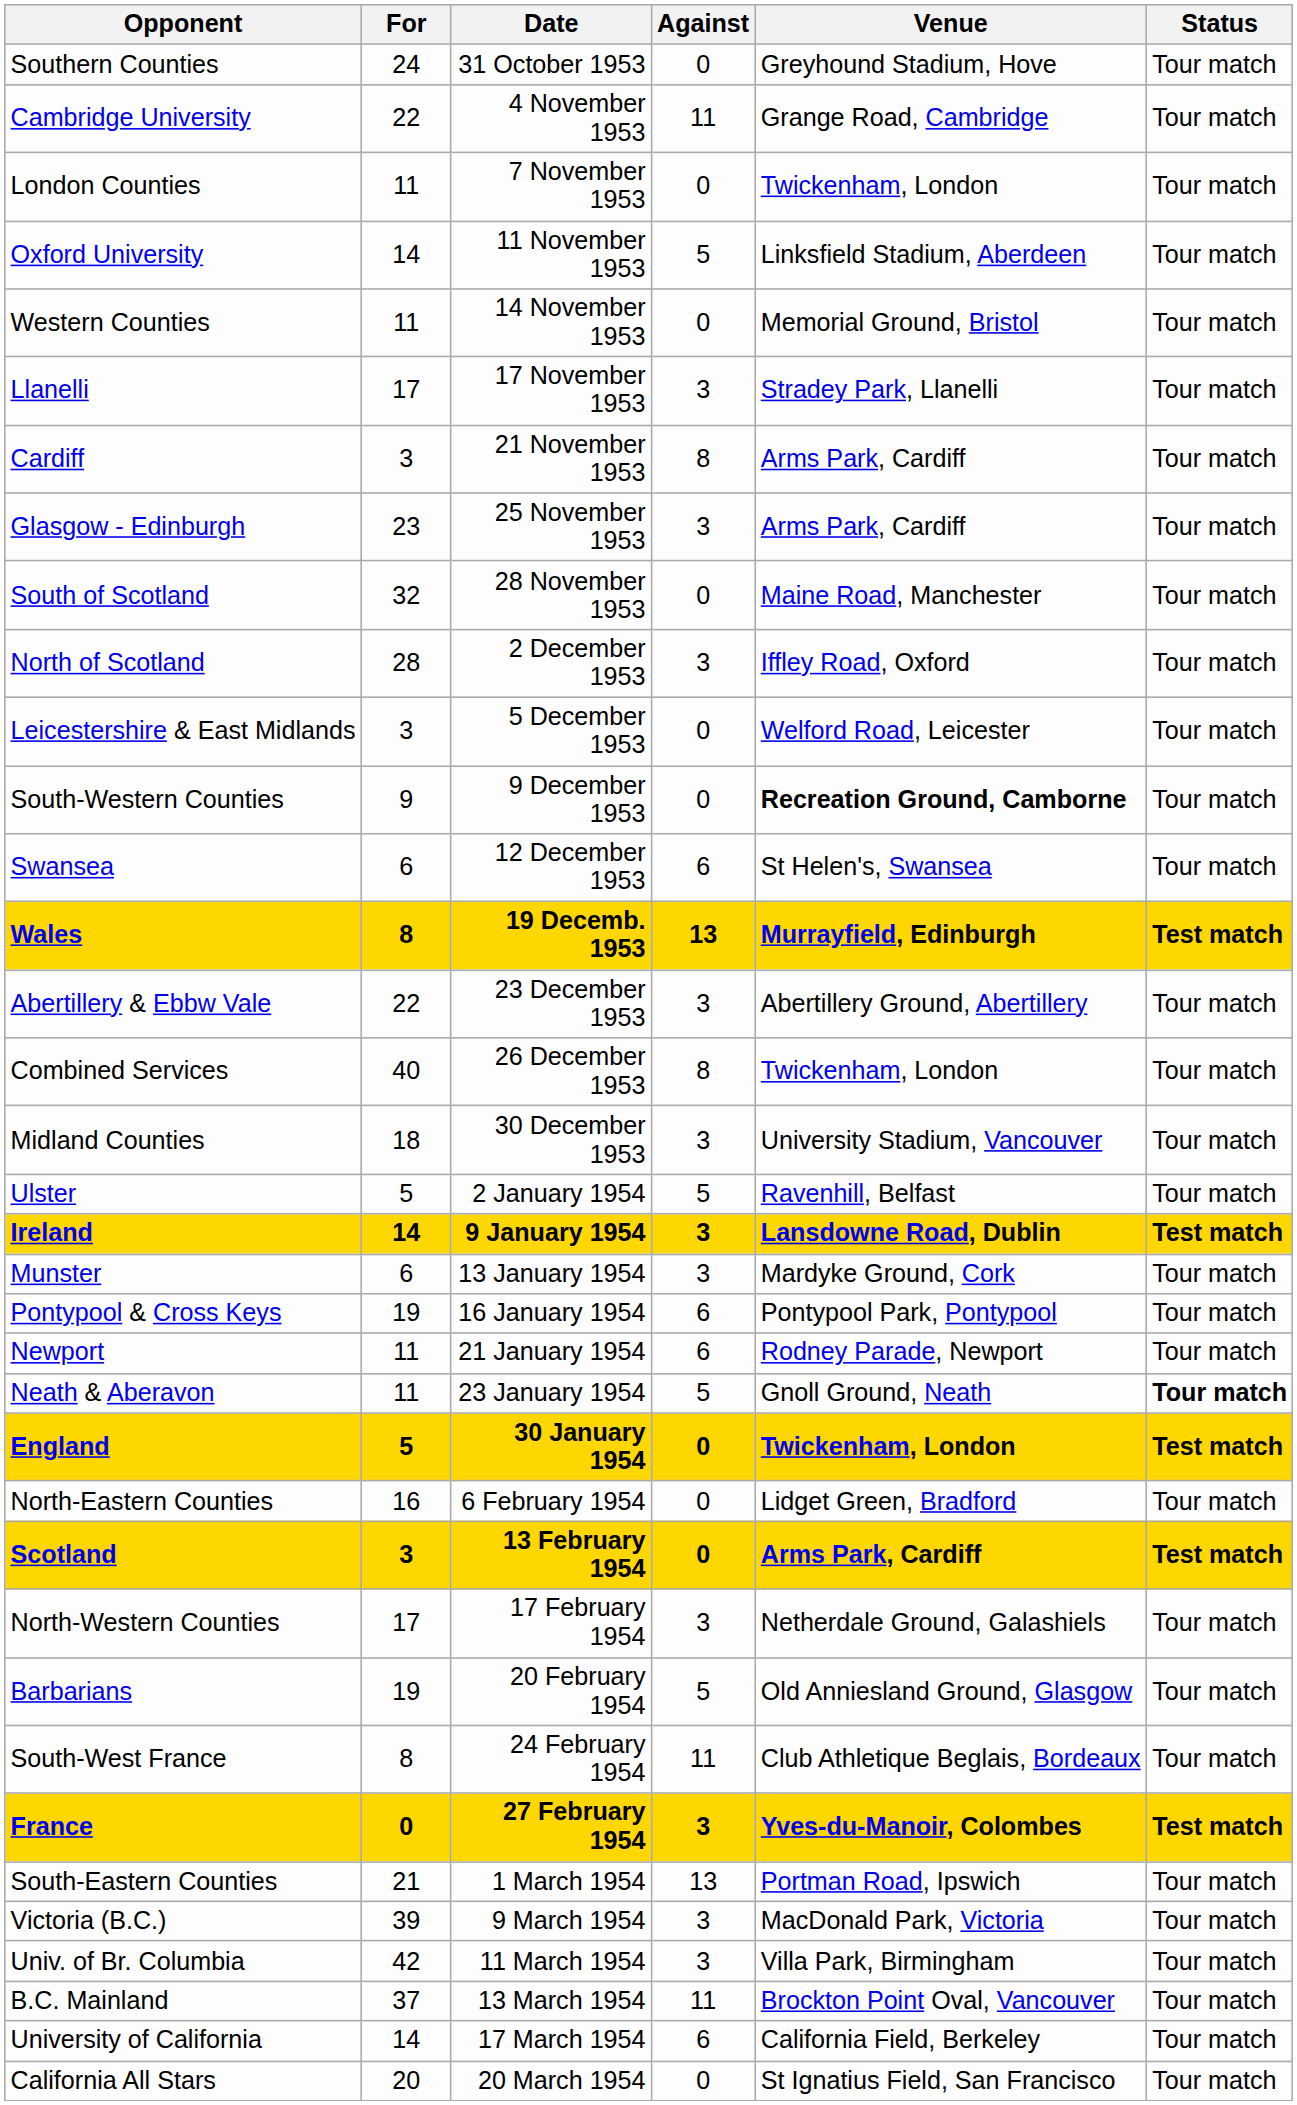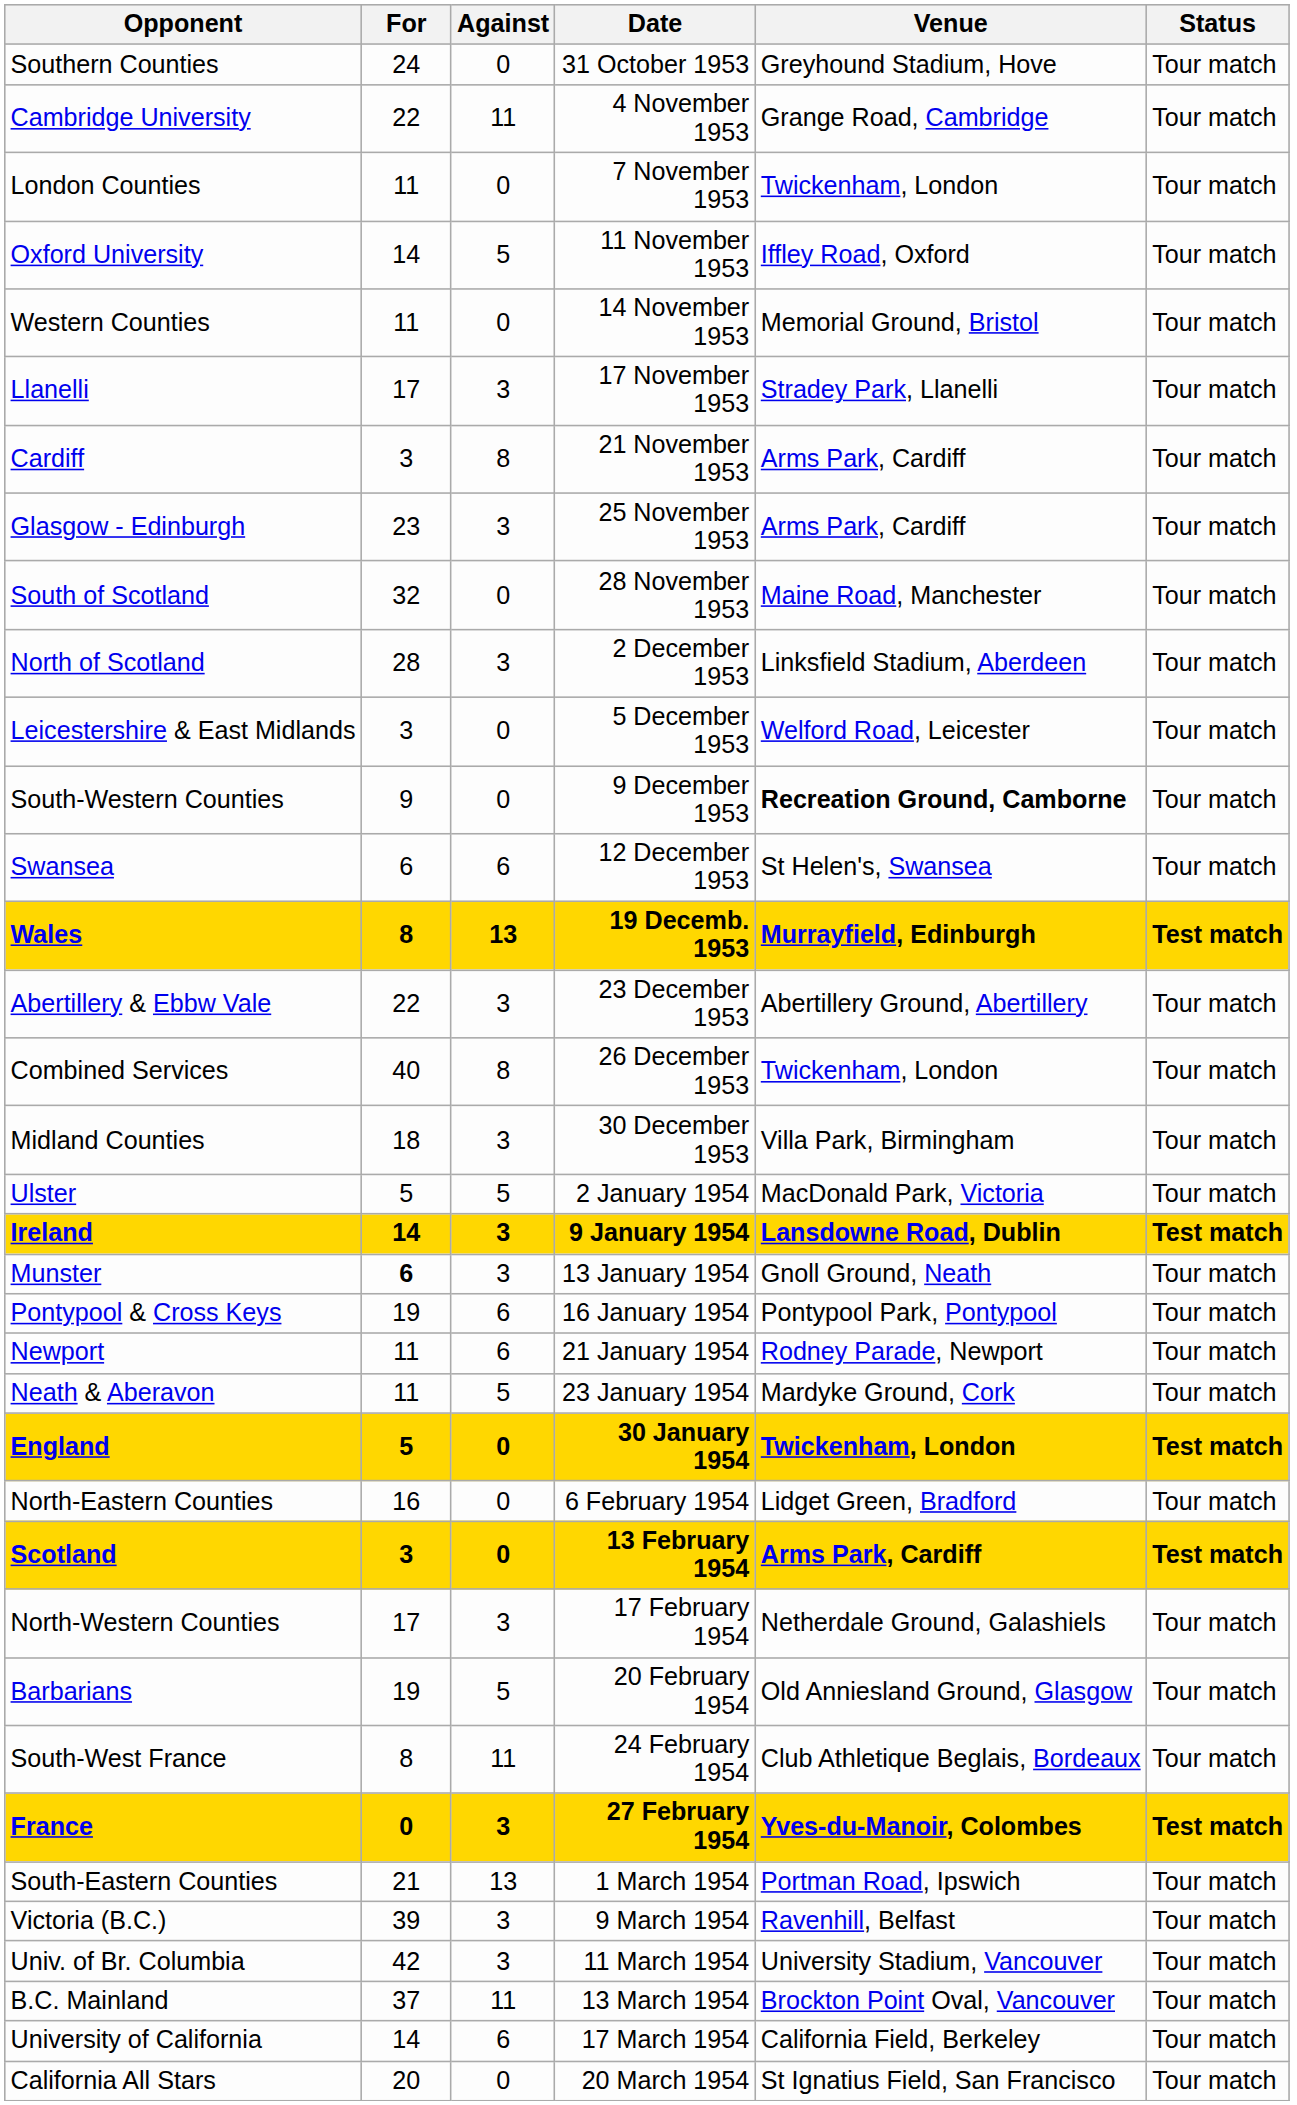columns swapped: Against <-> Date
Oxford University | Venue: Linksfield Stadium, Aberdeen -> Iffley Road, Oxford
North of Scotland | Venue: Iffley Road, Oxford -> Linksfield Stadium, Aberdeen
Midland Counties | Venue: University Stadium, Vancouver -> Villa Park, Birmingham
Ulster | Venue: Ravenhill, Belfast -> MacDonald Park, Victoria
Munster | For: normal -> bold
Munster | Venue: Mardyke Ground, Cork -> Gnoll Ground, Neath
Neath & Aberavon | Venue: Gnoll Ground, Neath -> Mardyke Ground, Cork
Neath & Aberavon | Status: bold -> normal
Victoria (B.C.) | Venue: MacDonald Park, Victoria -> Ravenhill, Belfast
Univ. of Br. Columbia | Venue: Villa Park, Birmingham -> University Stadium, Vancouver
